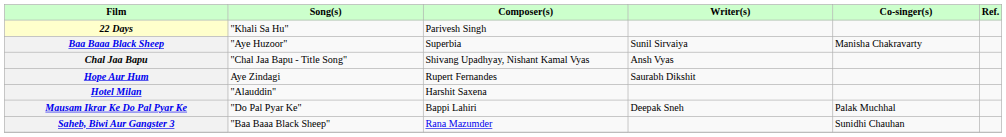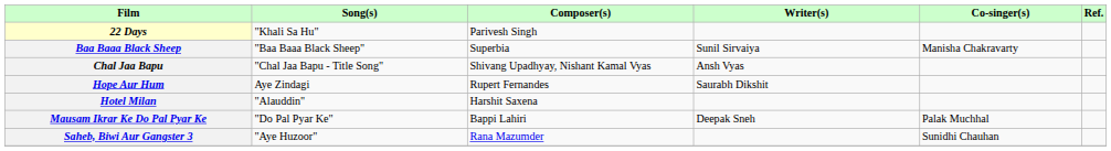Baa Baaa Black Sheep | Song(s): "Aye Huzoor" -> "Baa Baaa Black Sheep"
Saheb, Biwi Aur Gangster 3 | Song(s): "Baa Baaa Black Sheep" -> "Aye Huzoor"
